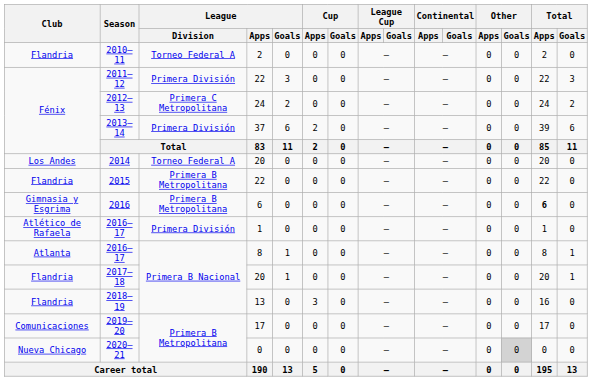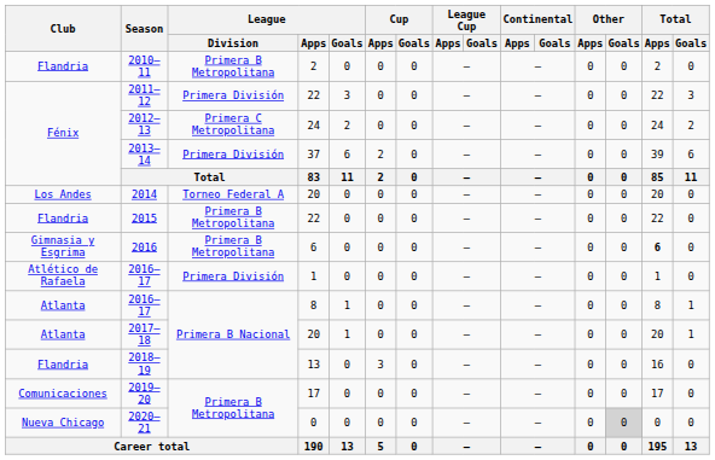2010–11 | League / Division: Torneo Federal A -> Primera B Metropolitana
2017–18 | Club: Flandria -> Atlanta
